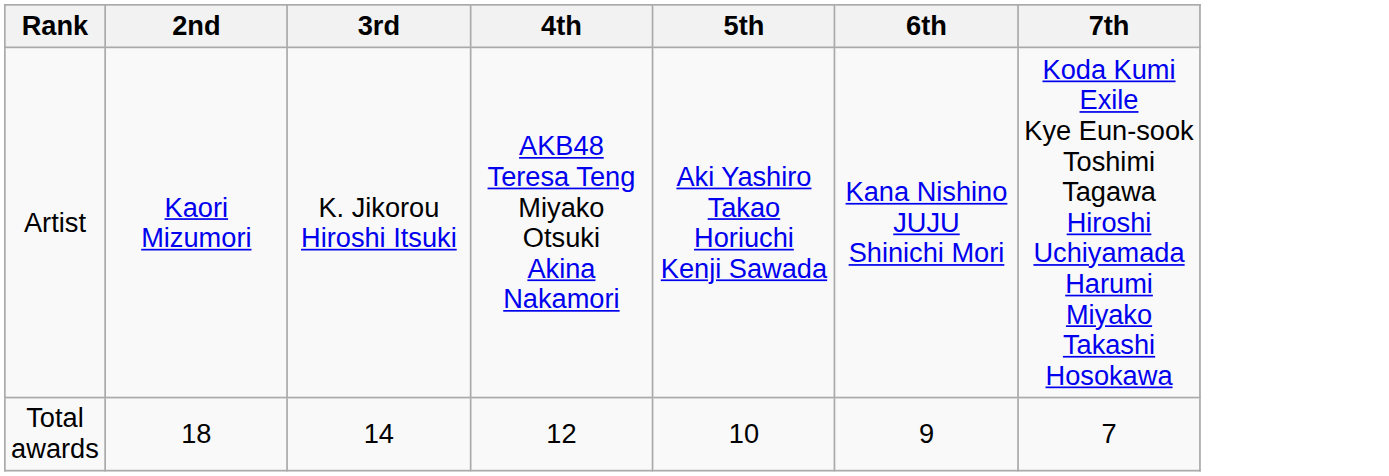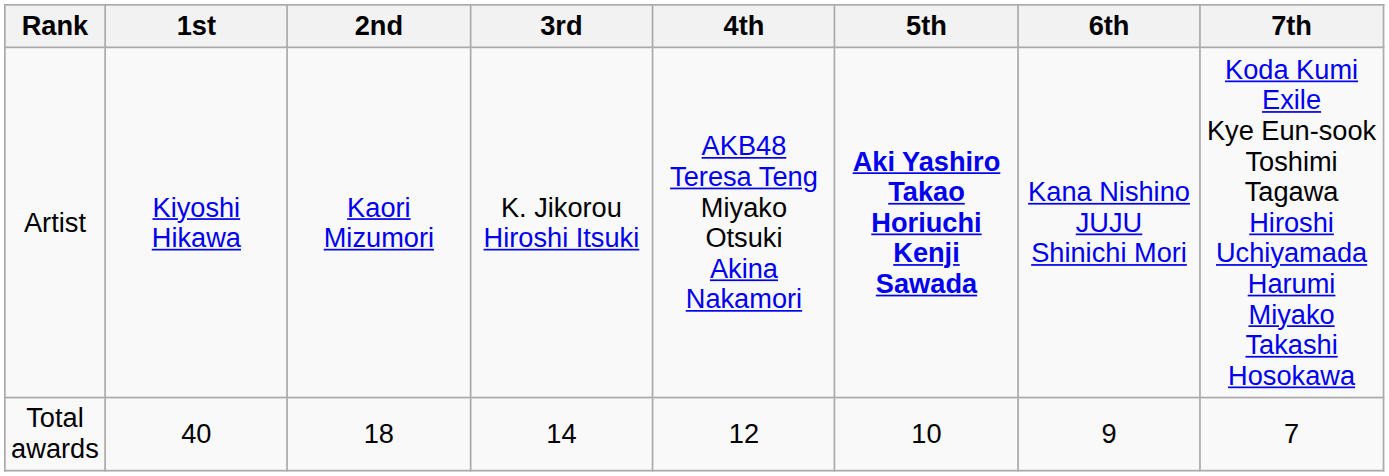+ column: 1st | Kiyoshi Hikawa | 40
Artist | 5th: normal -> bold
